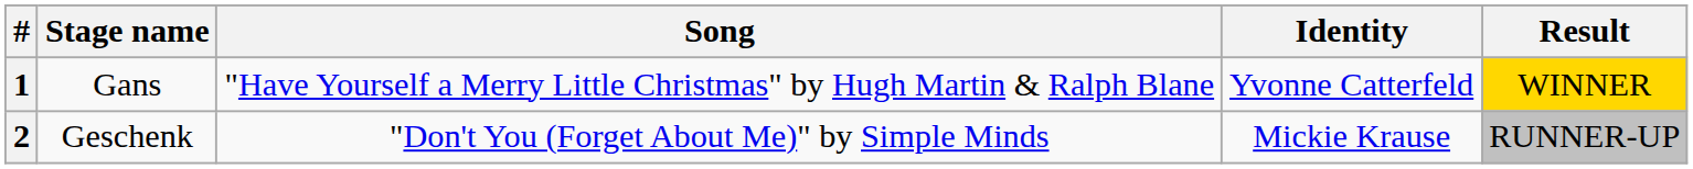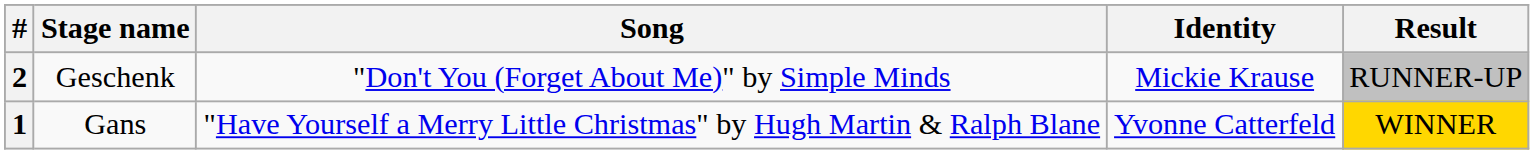rows swapped: 1 <-> 2
